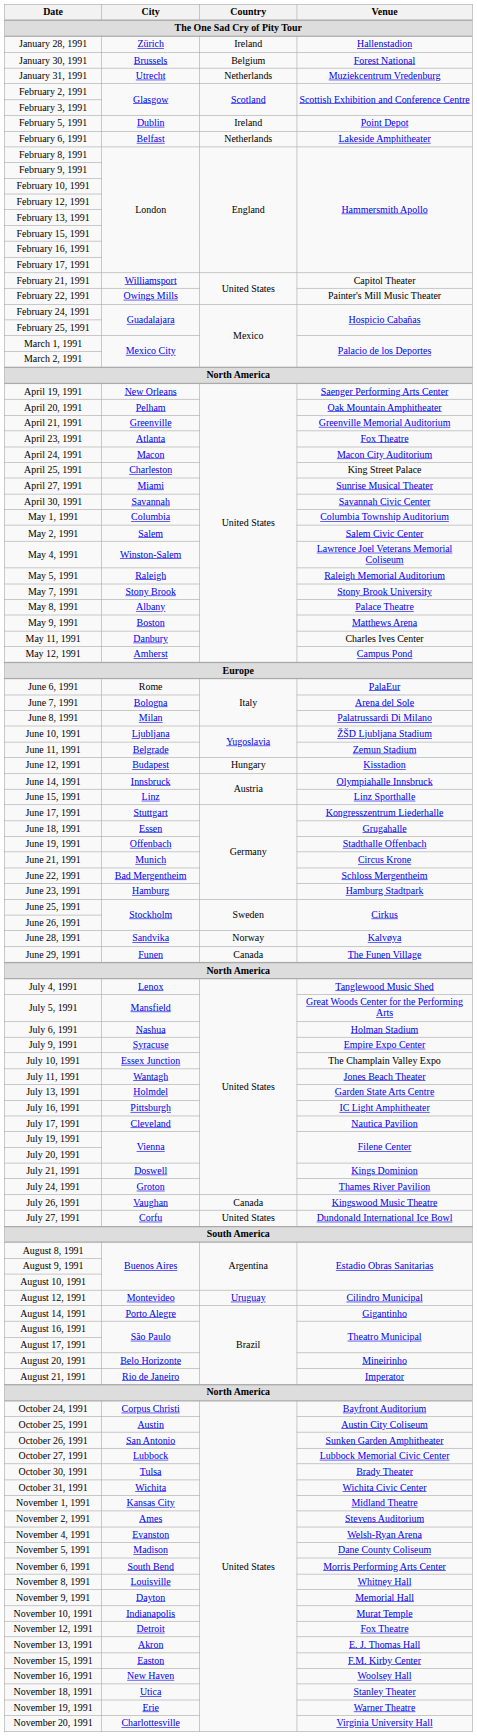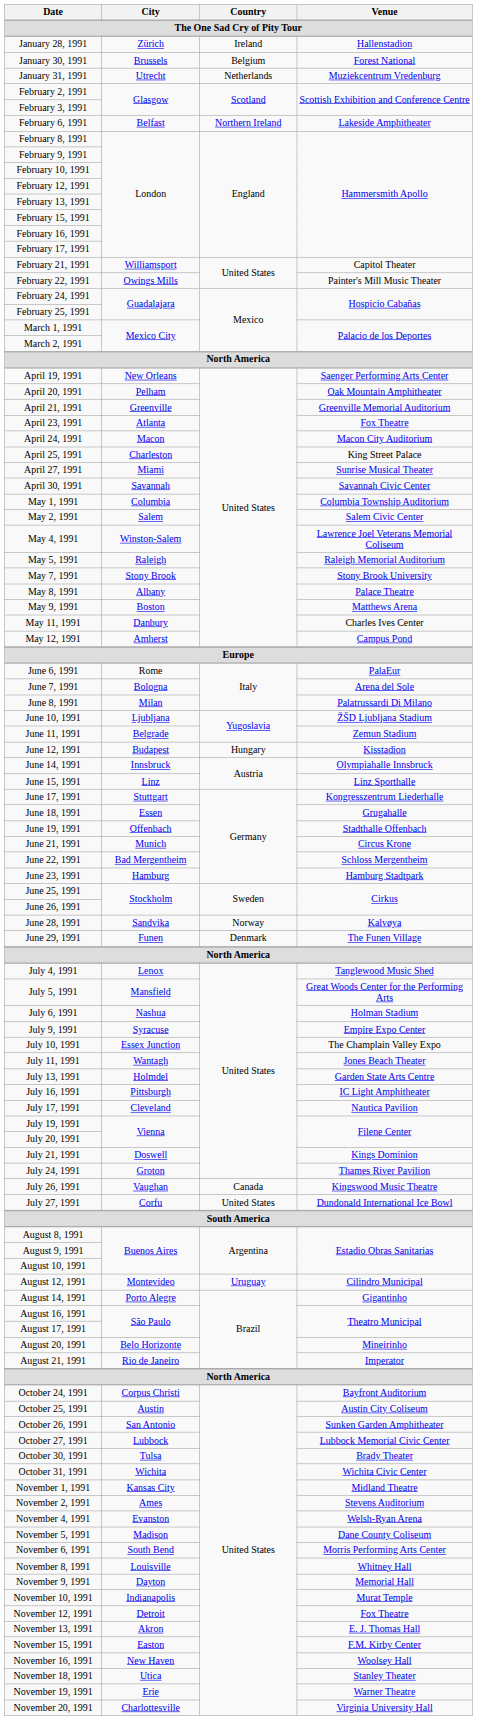- row: February 5, 1991 | Dublin | Ireland | Point Depot
February 6, 1991 | Country: Netherlands -> Northern Ireland
June 29, 1991 | Country: Canada -> Denmark
